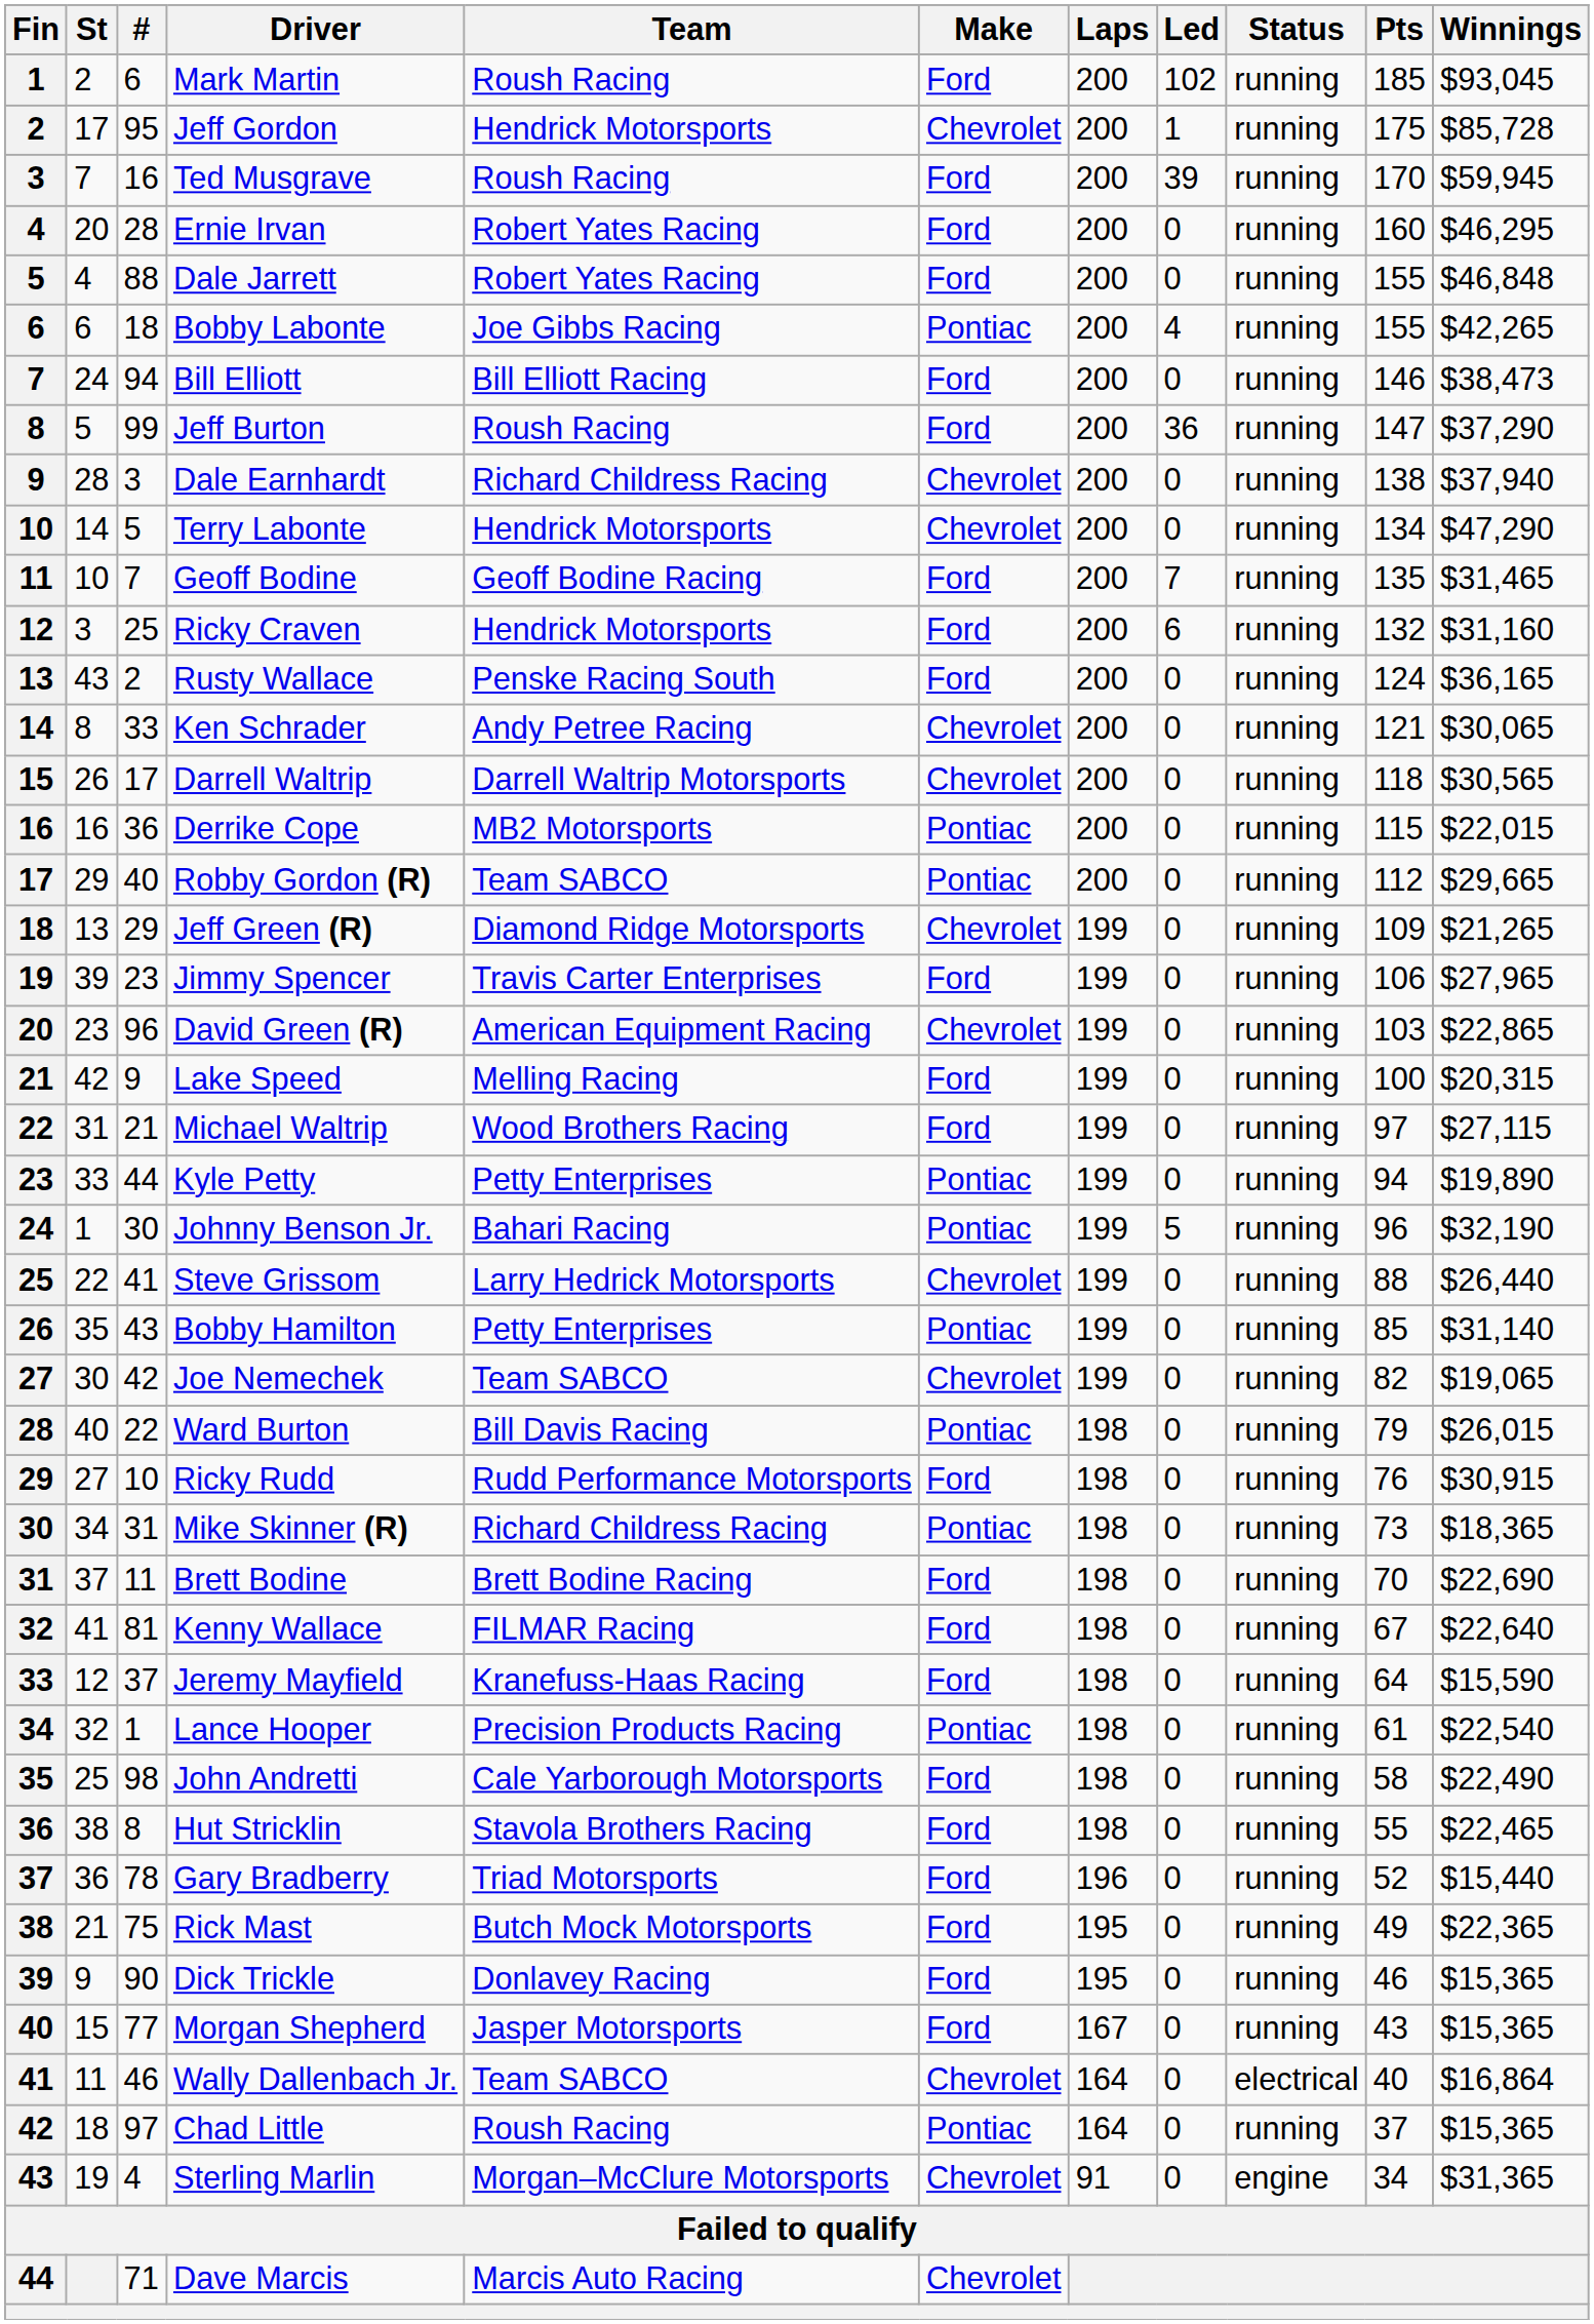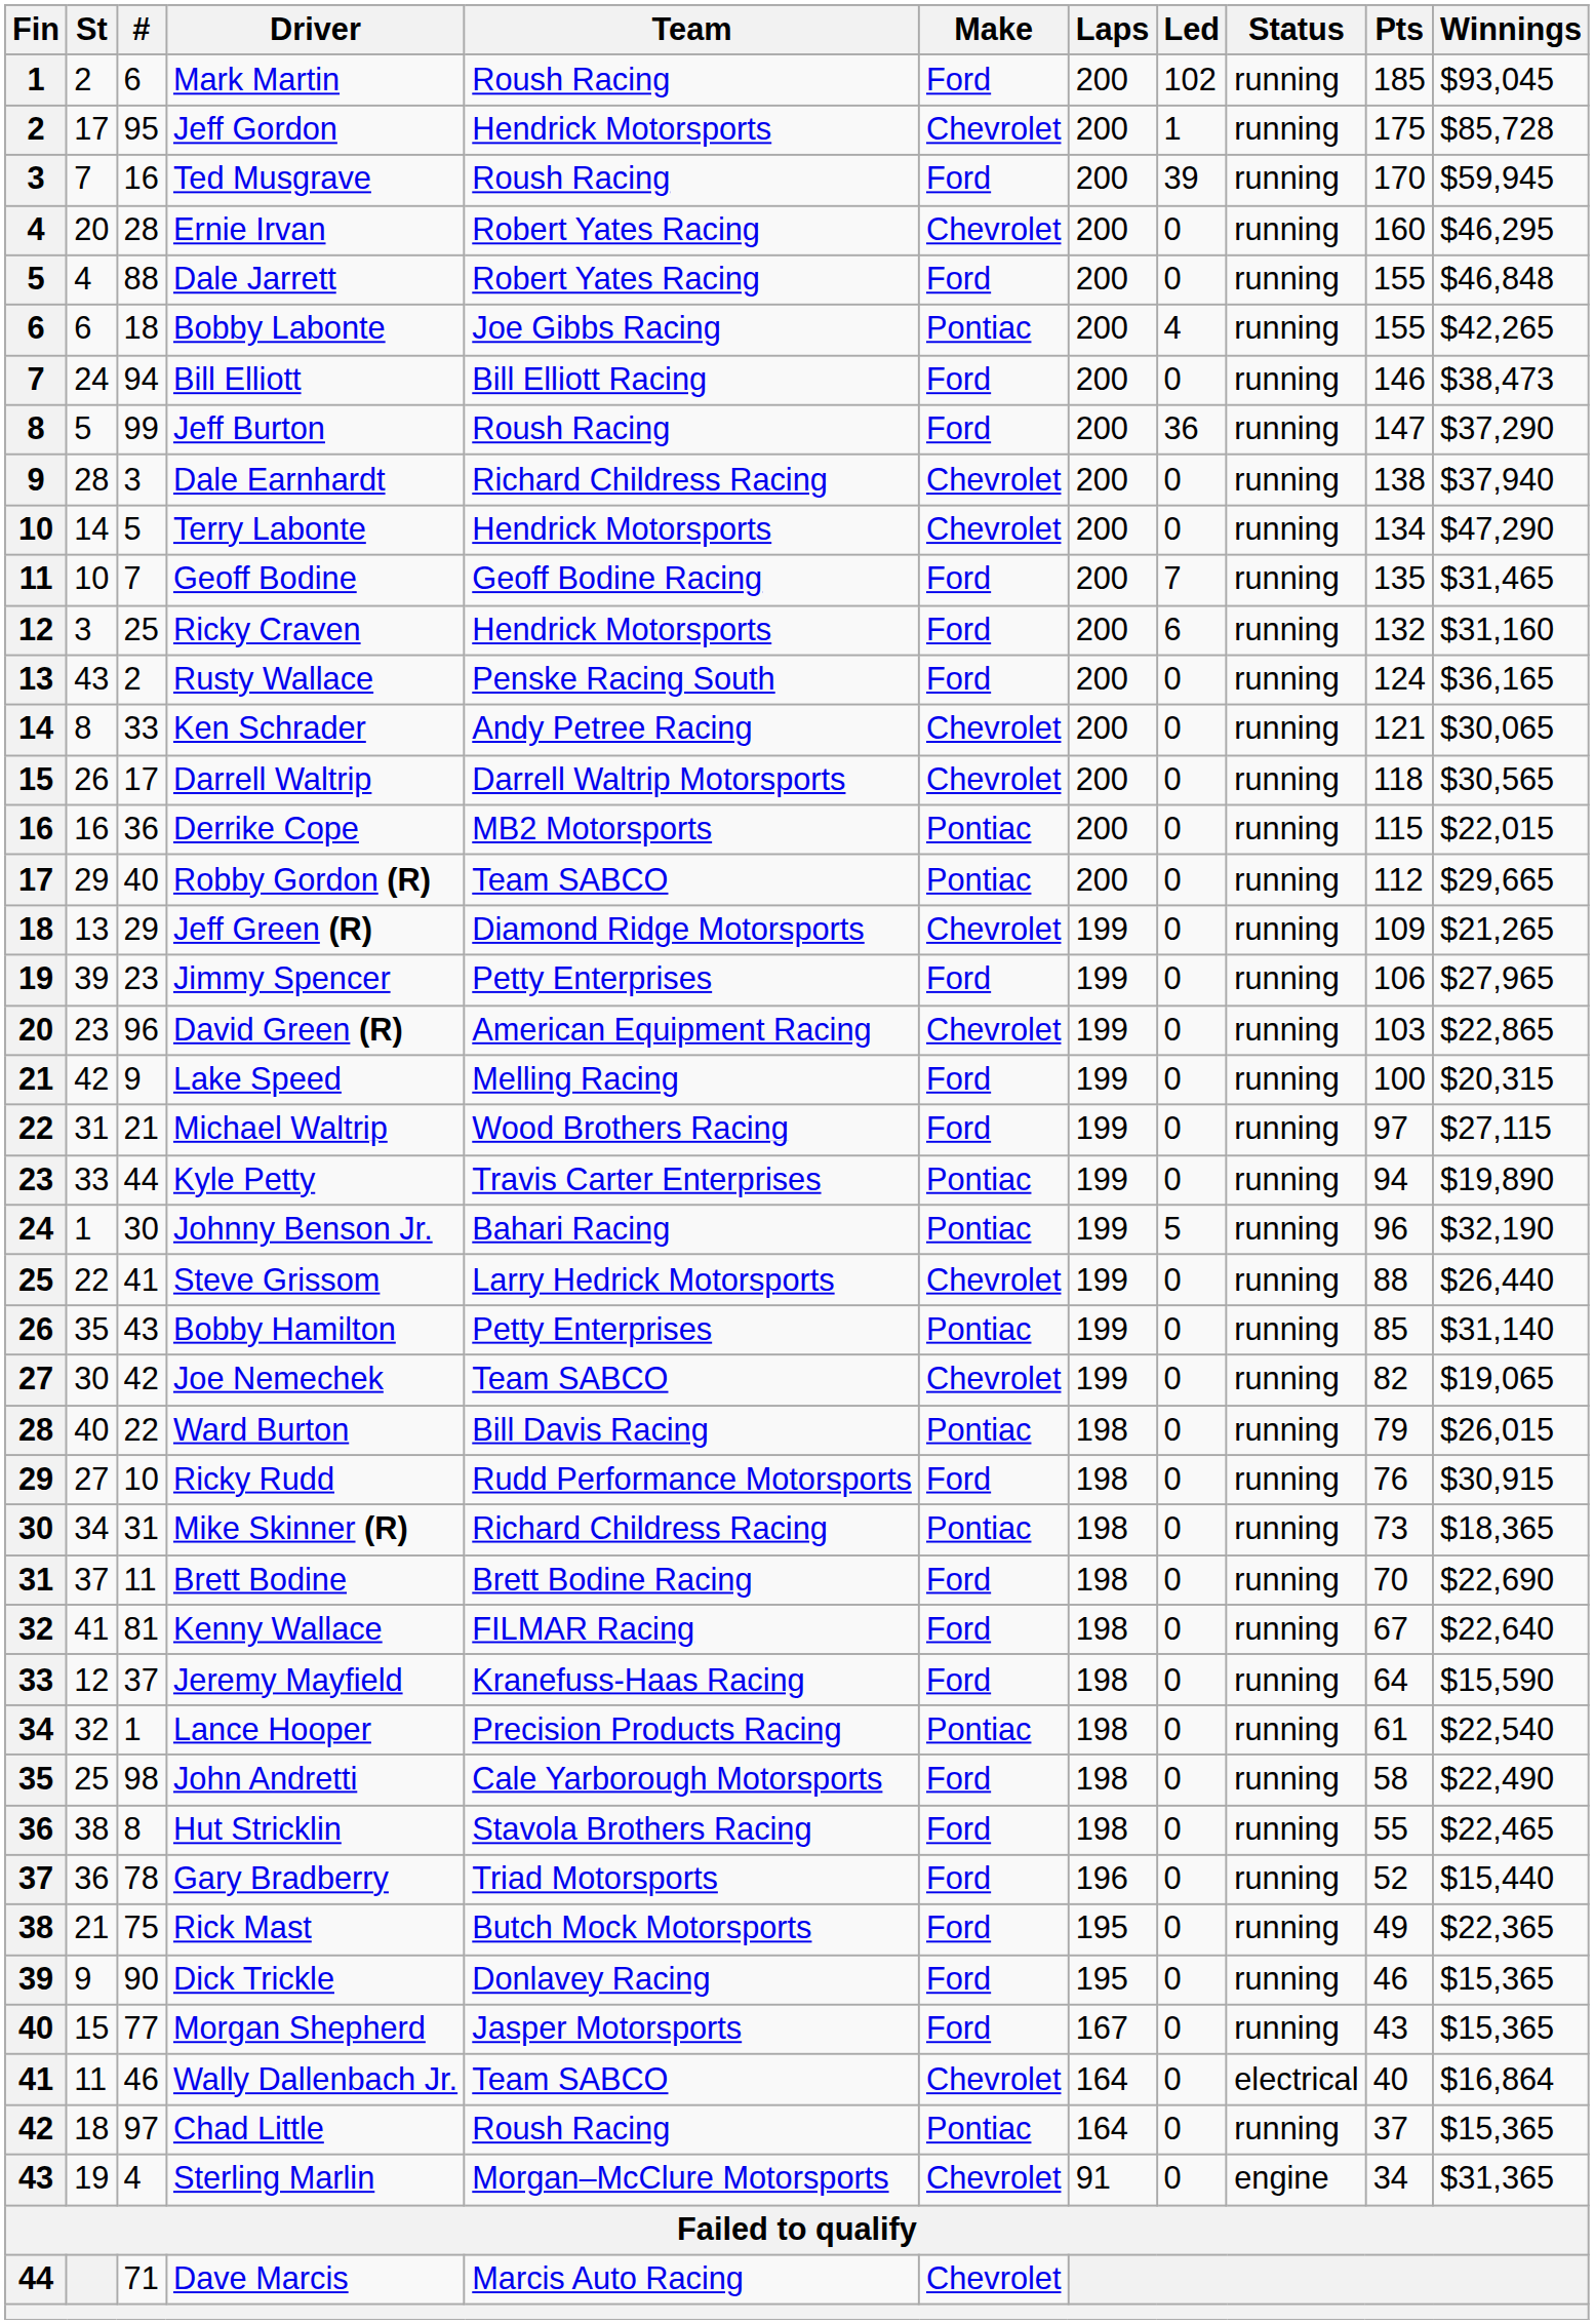Ernie Irvan | Make: Ford -> Chevrolet
Jimmy Spencer | Team: Travis Carter Enterprises -> Petty Enterprises
Kyle Petty | Team: Petty Enterprises -> Travis Carter Enterprises
